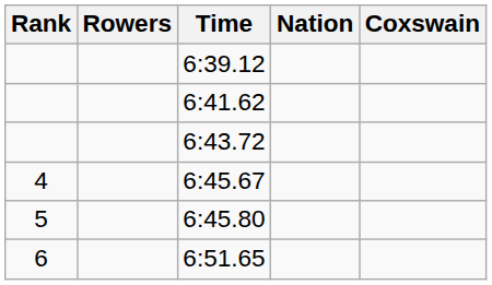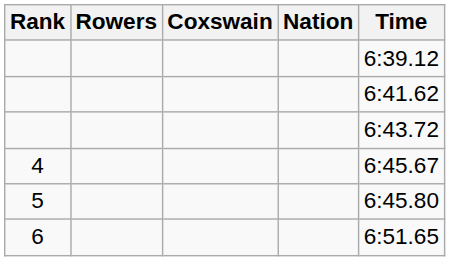columns swapped: Coxswain <-> Time
